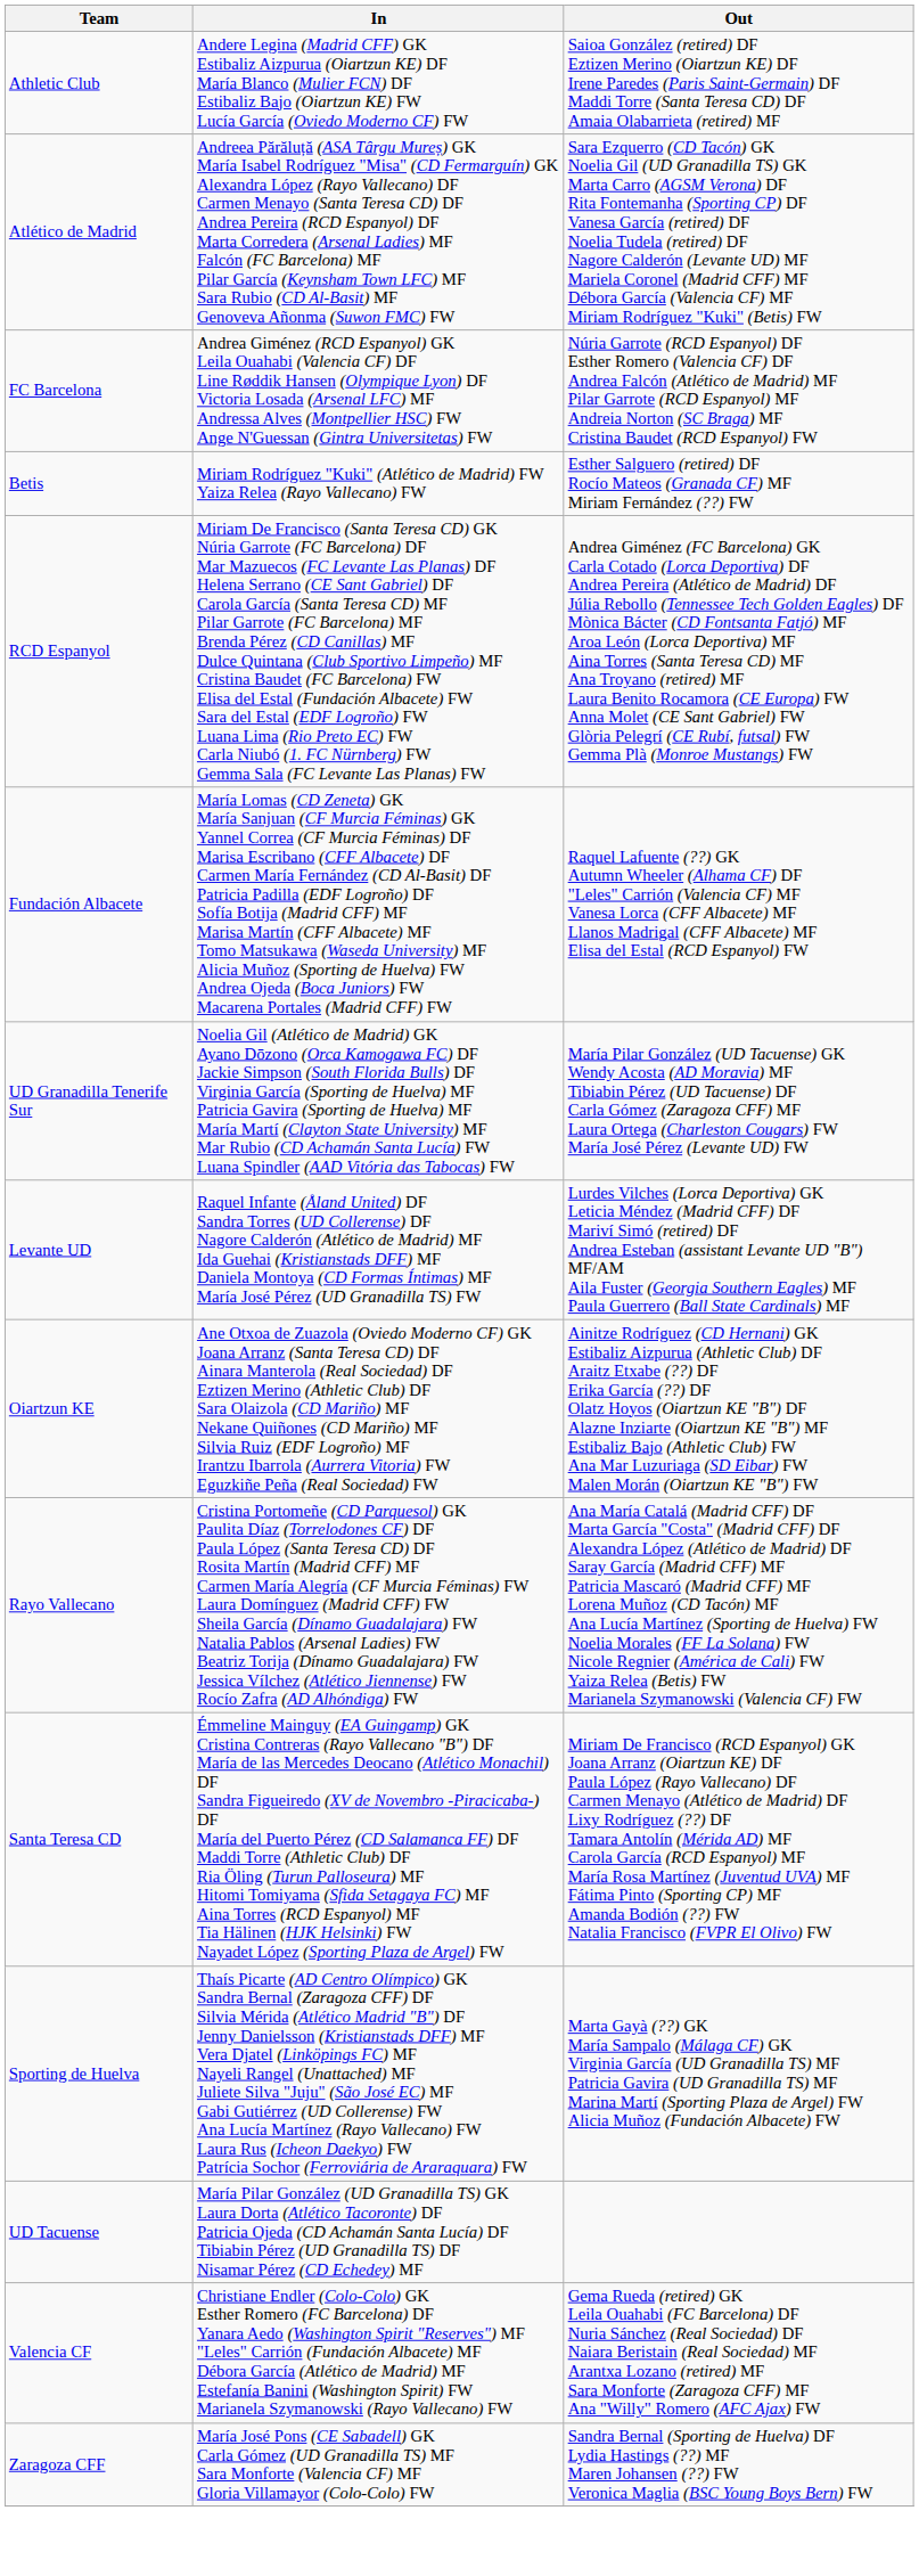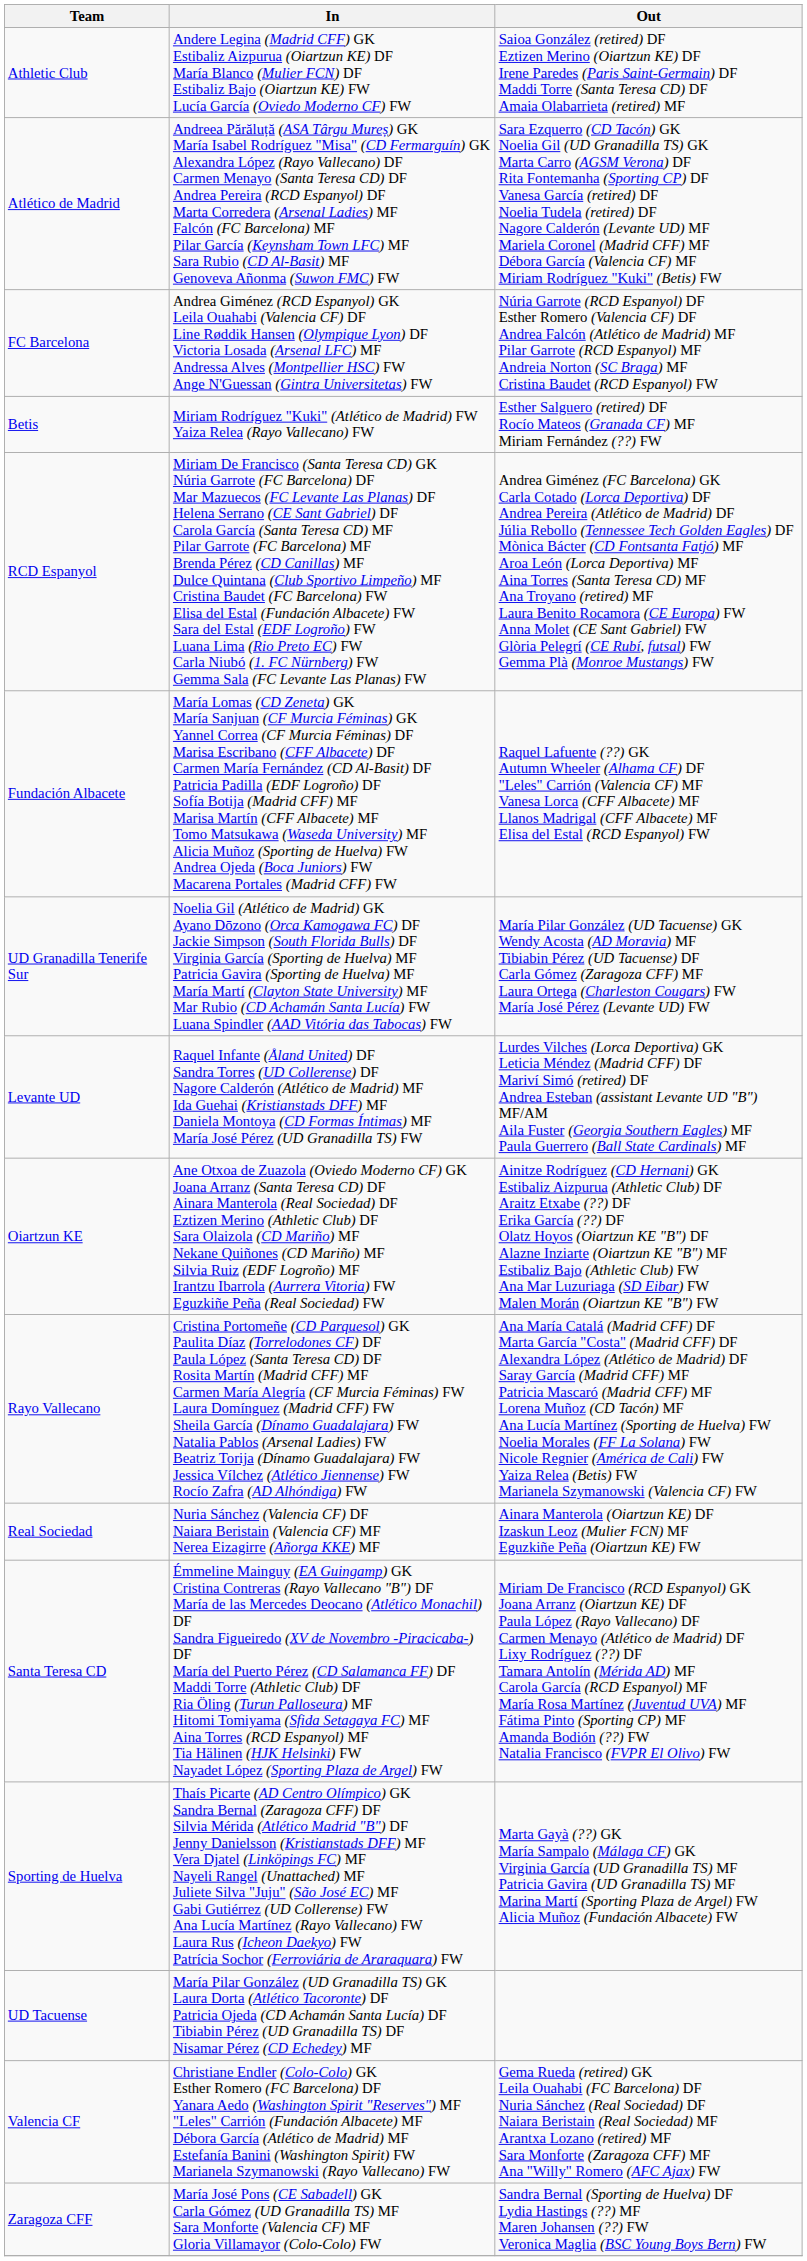+ row: Real Sociedad | Nuria Sánchez (Valencia CF) DF Naiara Beristain (Valencia CF) MF Nerea Eizagirre (Añorga KKE) MF | Ainara Manterola (Oiartzun KE) DF Izaskun Leoz (Mulier FCN) MF Eguzkiñe Peña (Oiartzun KE) FW
